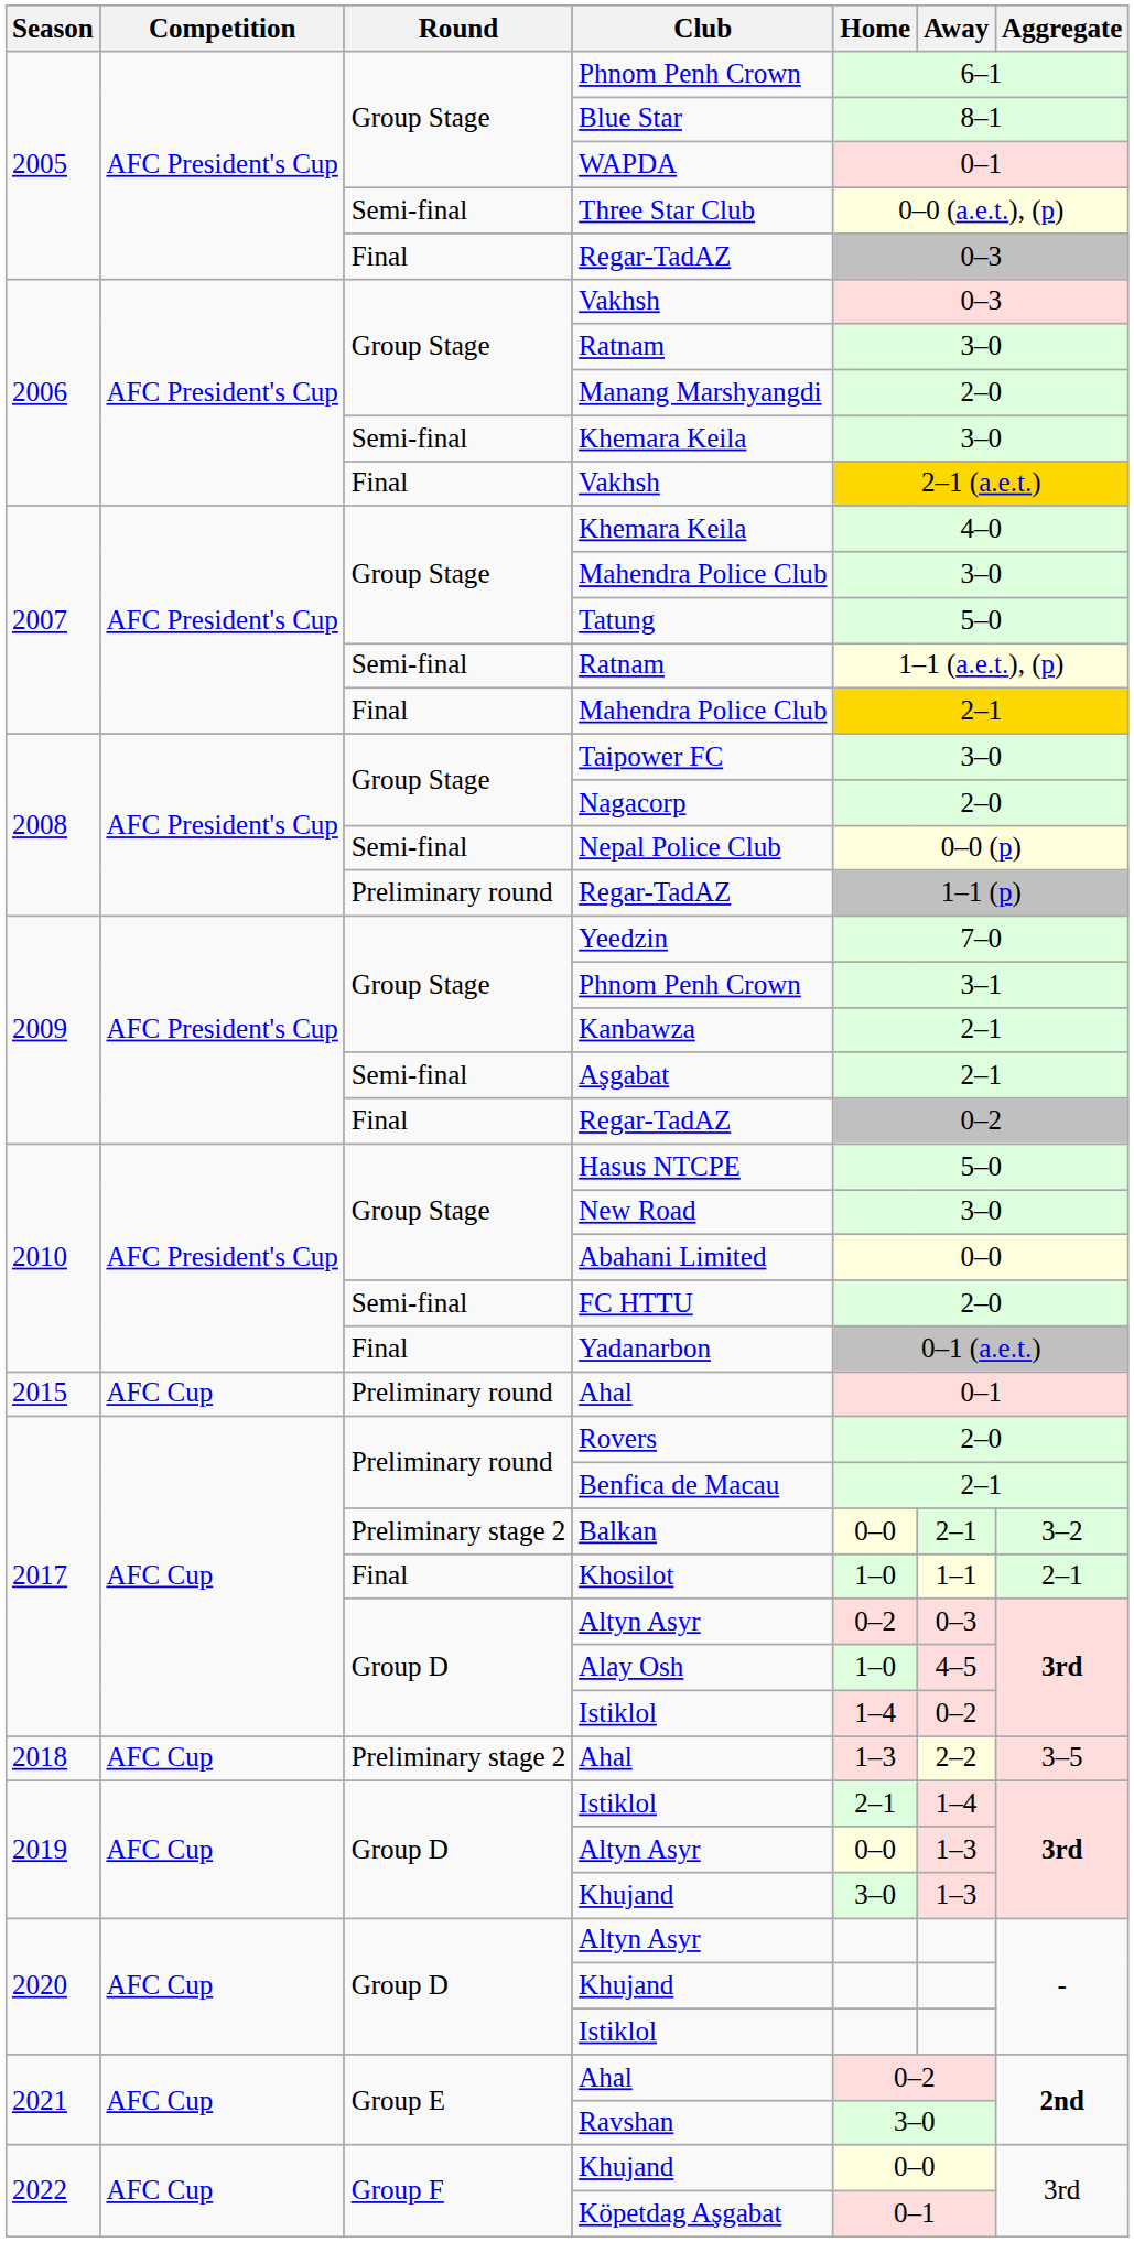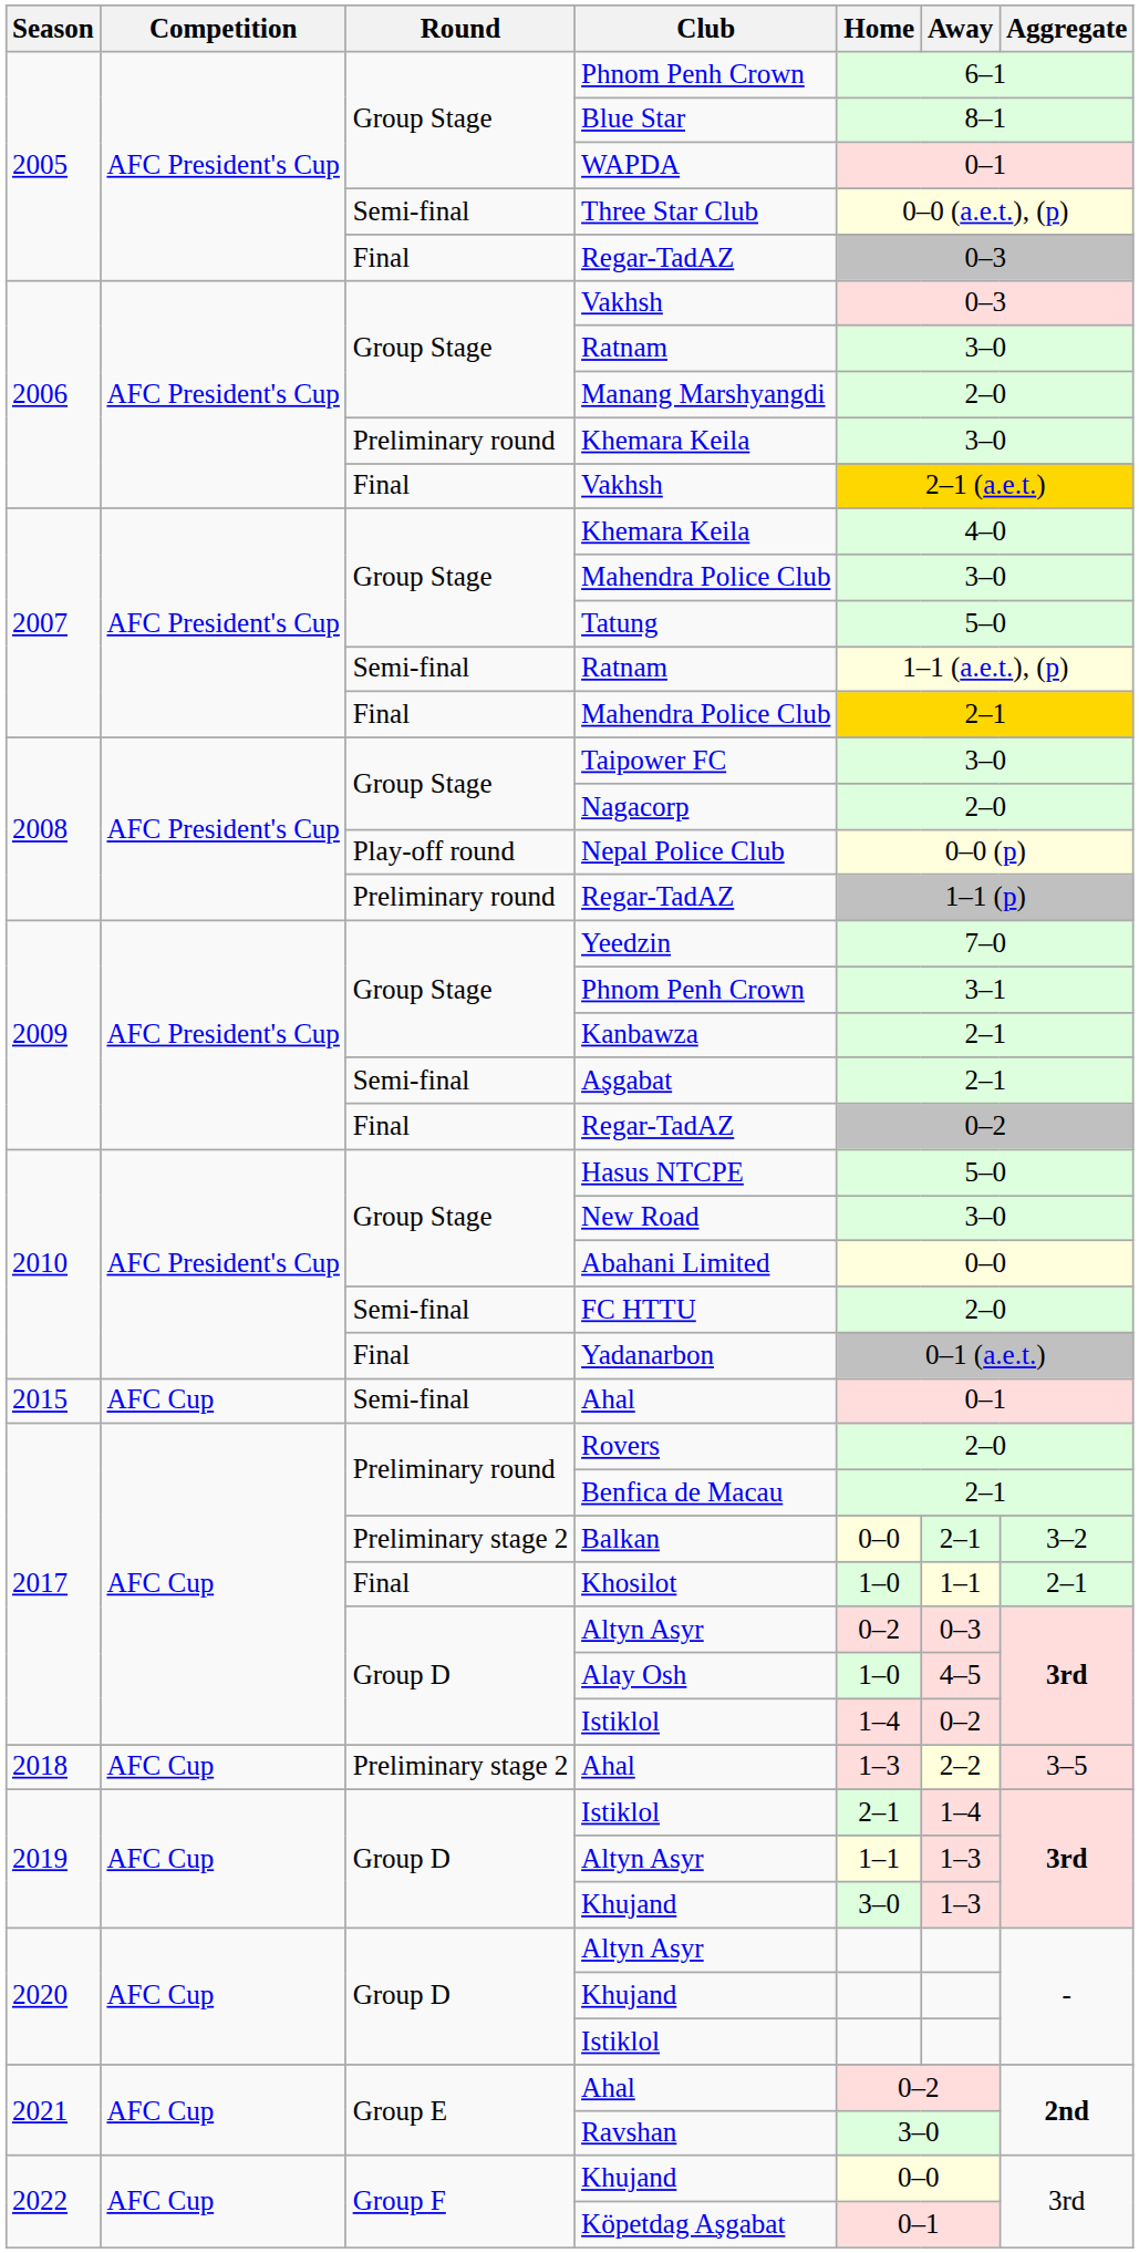2006 / Khemara Keila | Round: Semi-final -> Preliminary round
Nepal Police Club | Round: Semi-final -> Play-off round
2015 / Ahal | Round: Preliminary round -> Semi-final
2019 / Altyn Asyr | Home: 0–0 -> 1–1
